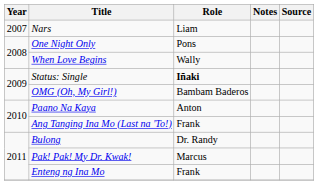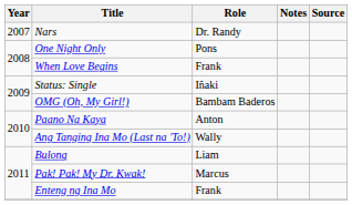Nars | Role: Liam -> Dr. Randy
When Love Begins | Role: Wally -> Frank
Status: Single | Role: bold -> normal
Ang Tanging Ina Mo (Last na 'To!) | Role: Frank -> Wally
Bulong | Role: Dr. Randy -> Liam
